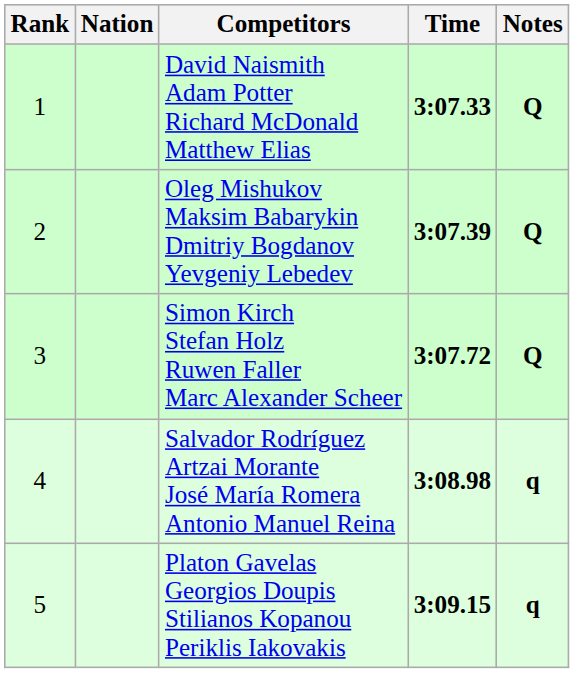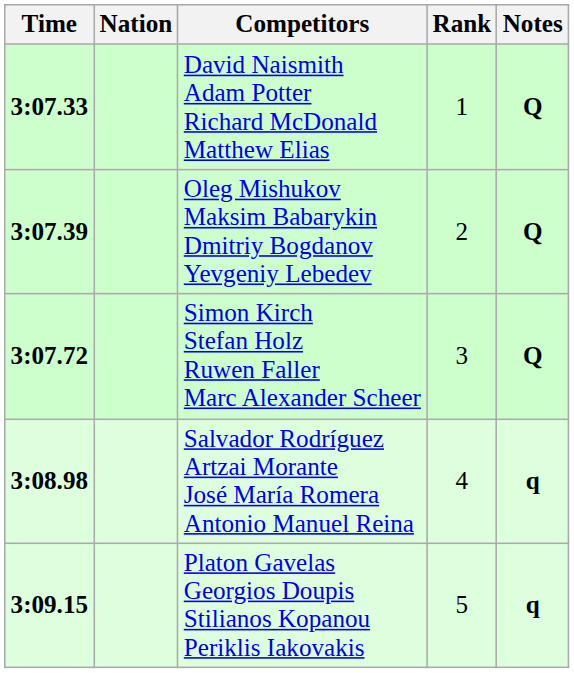columns swapped: Rank <-> Time
